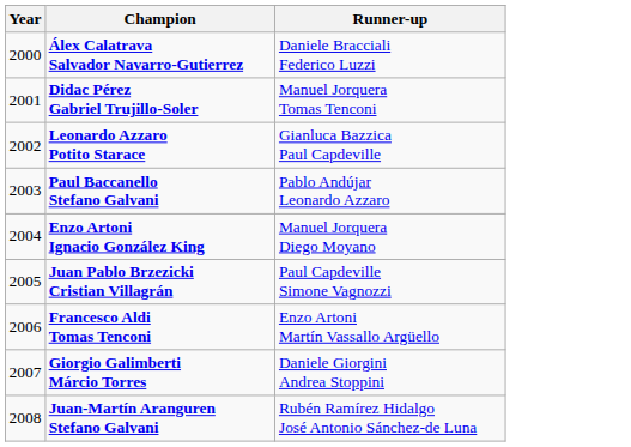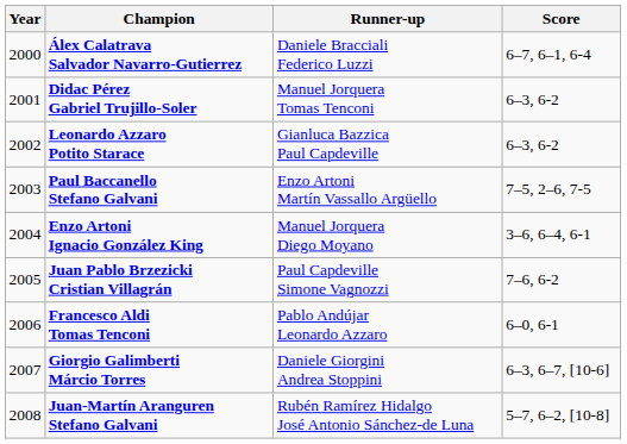+ column: Score | 6–7, 6–1, 6-4 | 6–3, 6-2 | 6–3, 6-2 | 7–5, 2–6, 7-5 | 3–6, 6–4, 6-1 | 7–6, 6-2 | 6–0, 6-1 | 6–3, 6–7, [10-6] | 5–7, 6–2, [10-8]
Paul Baccanello Stefano Galvani | Runner-up: Pablo Andújar Leonardo Azzaro -> Enzo Artoni Martín Vassallo Argüello
Francesco Aldi Tomas Tenconi | Runner-up: Enzo Artoni Martín Vassallo Argüello -> Pablo Andújar Leonardo Azzaro
